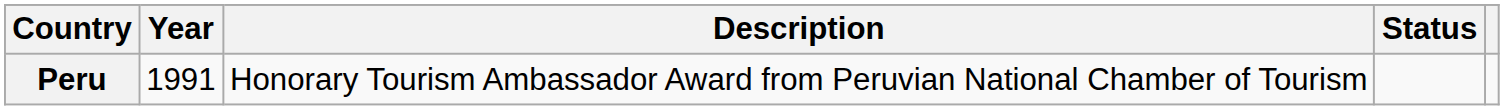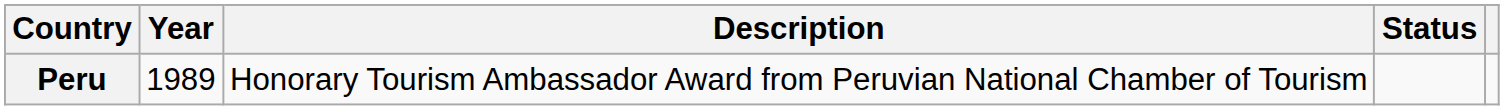Peru | Year: 1991 -> 1989
